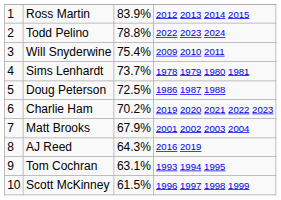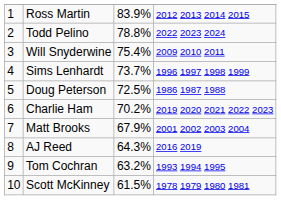Sims Lenhardt | column 4: 1978 1979 1980 1981 -> 1996 1997 1998 1999
Tom Cochran | column 3: 63.1% -> 63.2%
Scott McKinney | column 4: 1996 1997 1998 1999 -> 1978 1979 1980 1981
